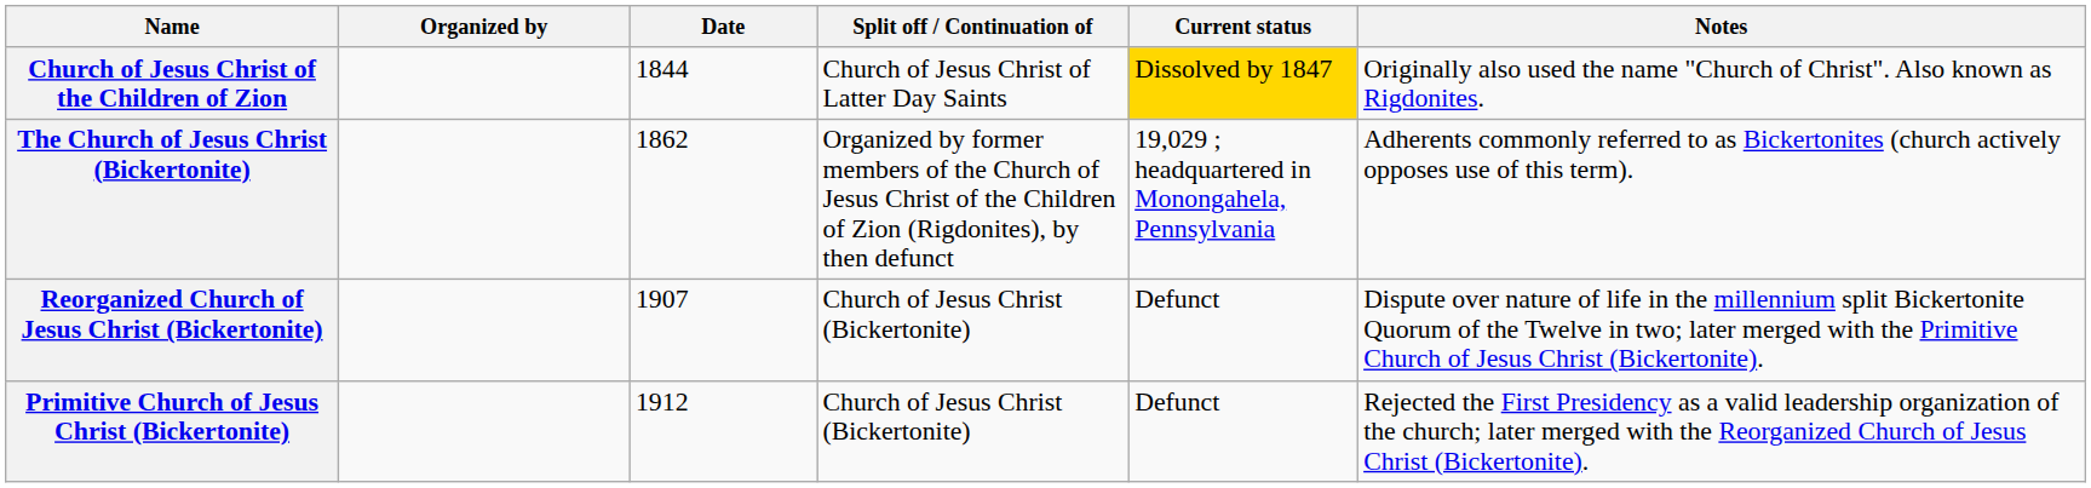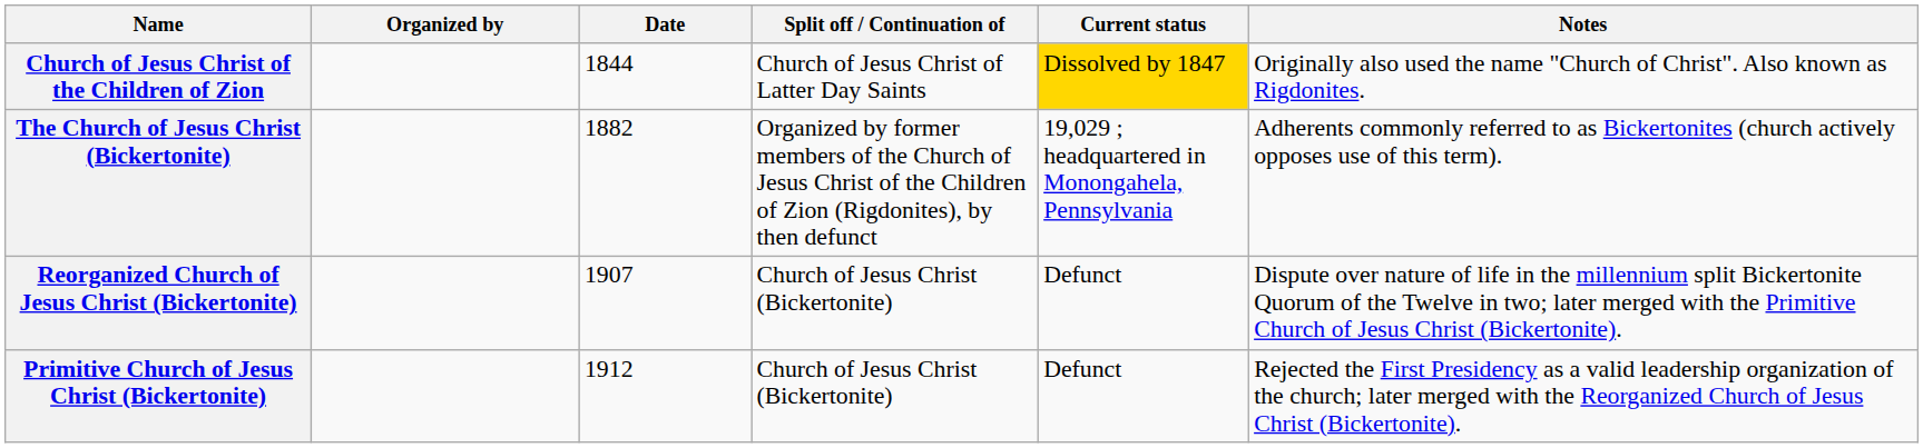The Church of Jesus Christ (Bickertonite) | Date: 1862 -> 1882
